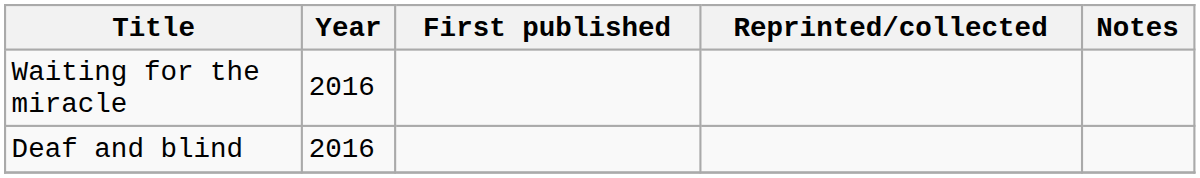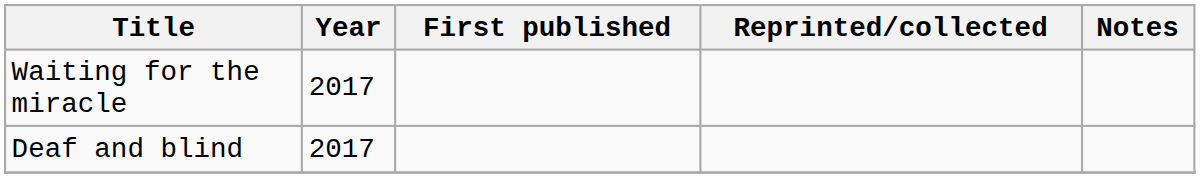Waiting for the miracle | Year: 2016 -> 2017
Deaf and blind | Year: 2016 -> 2017
